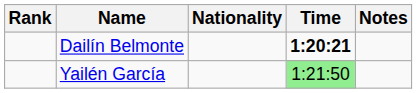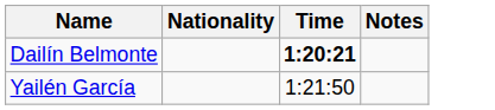- column: Rank
Yailén García | Time: lightgreen background -> no background
